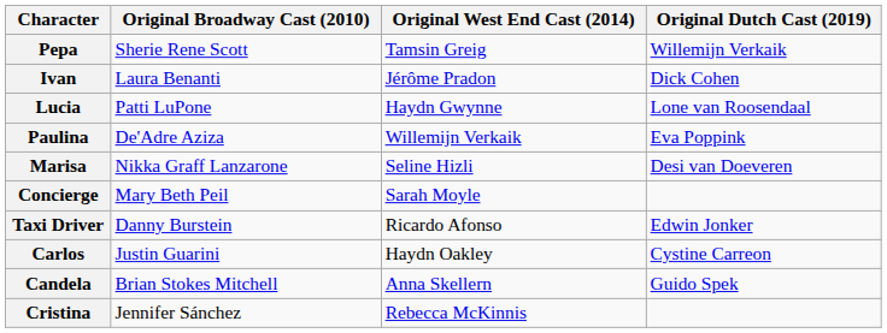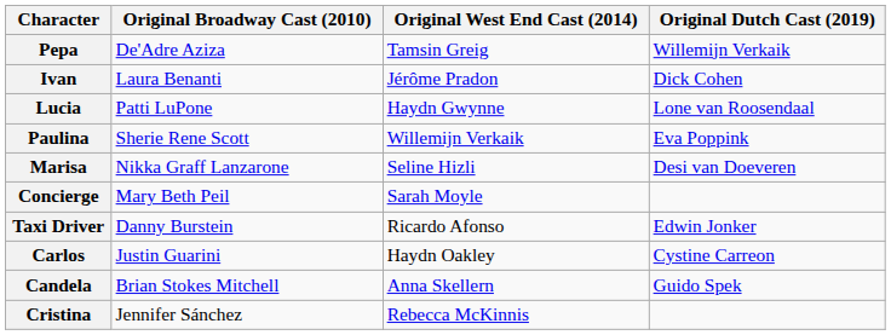Pepa | Original Broadway Cast (2010): Sherie Rene Scott -> De'Adre Aziza
Paulina | Original Broadway Cast (2010): De'Adre Aziza -> Sherie Rene Scott
